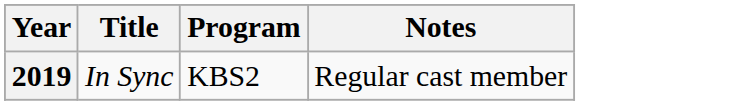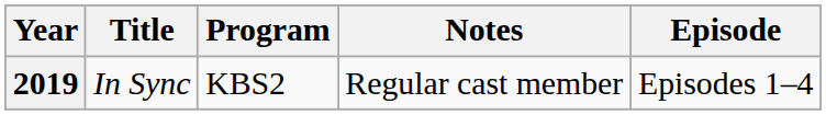+ column: Episode | Episodes 1–4
